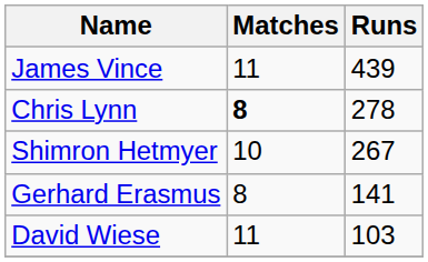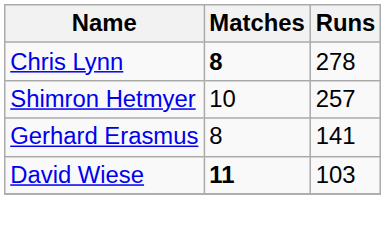- row: James Vince | 11 | 439
Shimron Hetmyer | Runs: 267 -> 257
David Wiese | Matches: normal -> bold
